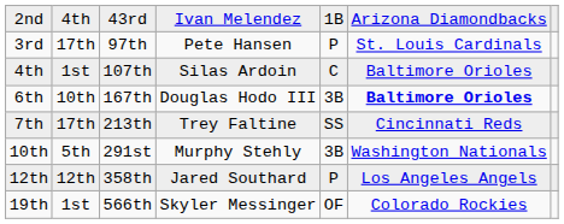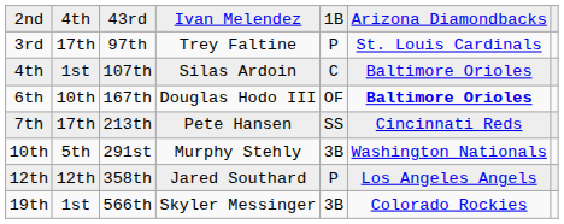3rd | column 4: Pete Hansen -> Trey Faltine
6th | column 5: 3B -> OF
7th | column 4: Trey Faltine -> Pete Hansen
19th | column 5: OF -> 3B
